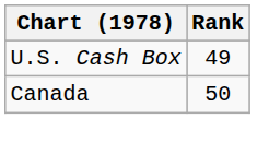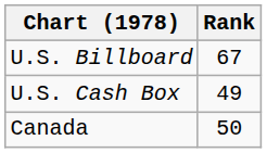+ row: U.S. Billboard | 67
